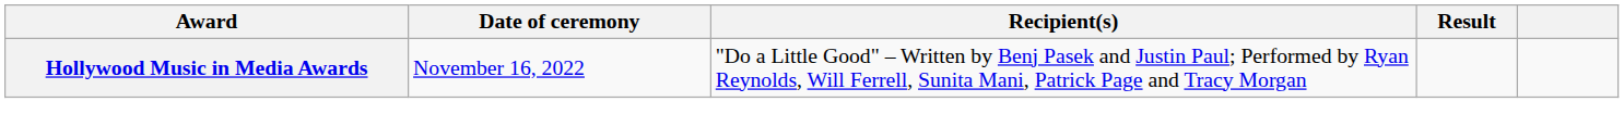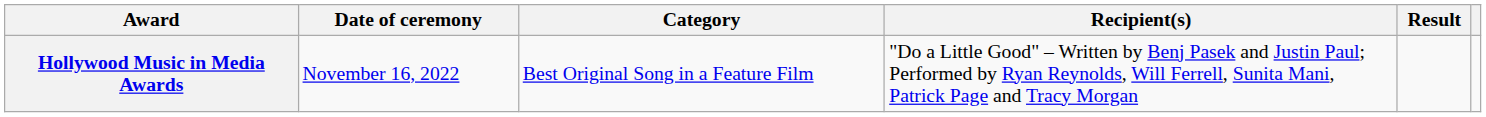+ column: Category | Best Original Song in a Feature Film
